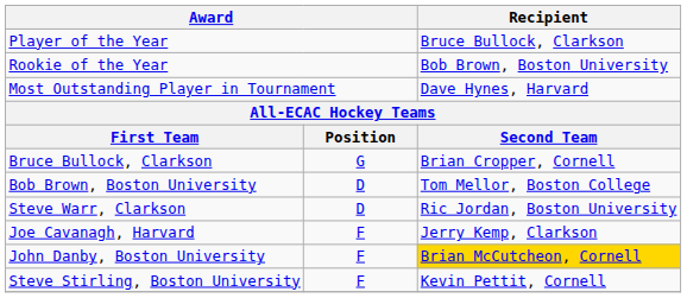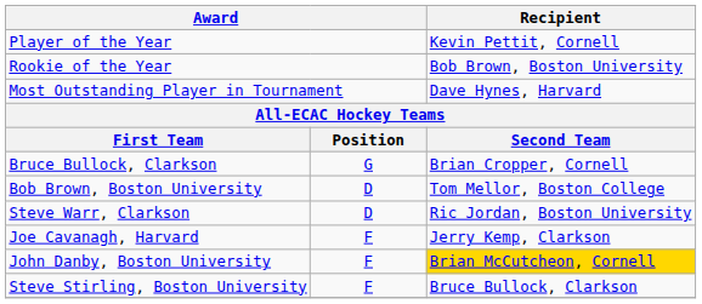Player of the Year | Recipient: Bruce Bullock, Clarkson -> Kevin Pettit, Cornell
Steve Stirling, Boston University | Recipient: Kevin Pettit, Cornell -> Bruce Bullock, Clarkson
